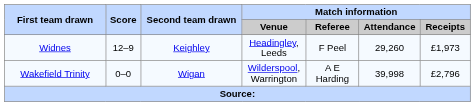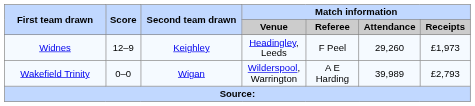Wakefield Trinity | Match information / Attendance: 39,998 -> 39,989
Wakefield Trinity | Match information / Receipts: £2,796 -> £2,793
